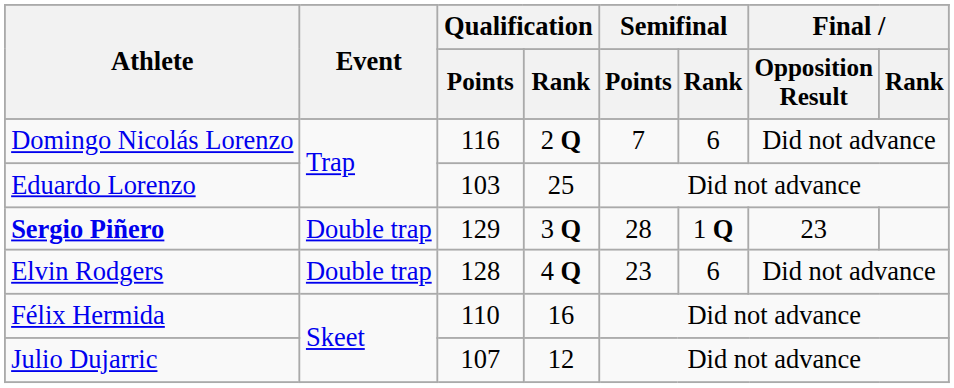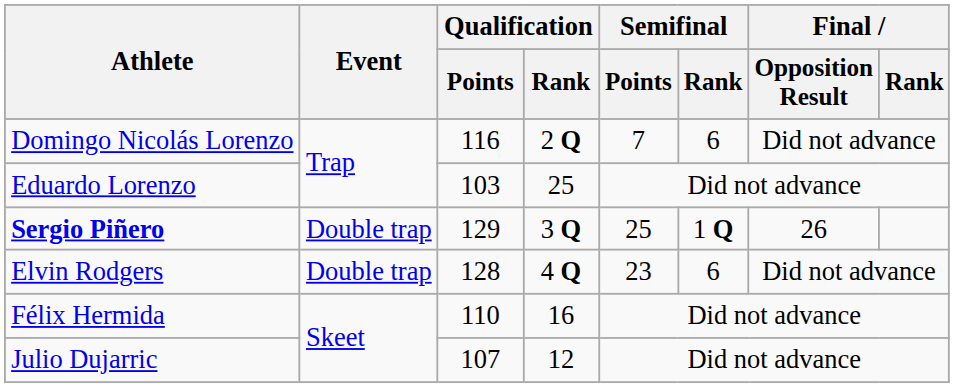Sergio Piñero | Semifinal / Points: 28 -> 25
Sergio Piñero | Final / Opposition Result: 23 -> 26
